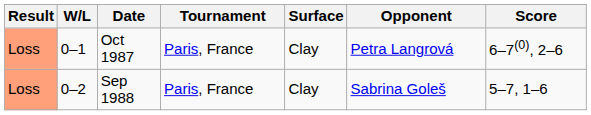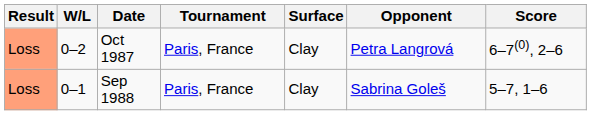Oct 1987 | W/L: 0–1 -> 0–2
Sep 1988 | W/L: 0–2 -> 0–1
